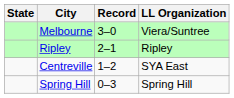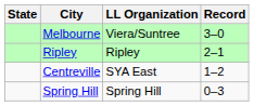columns swapped: LL Organization <-> Record
